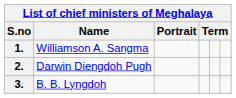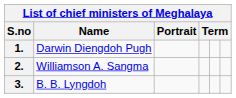1. | Name: Williamson A. Sangma -> Darwin Diengdoh Pugh
2. | Name: Darwin Diengdoh Pugh -> Williamson A. Sangma
